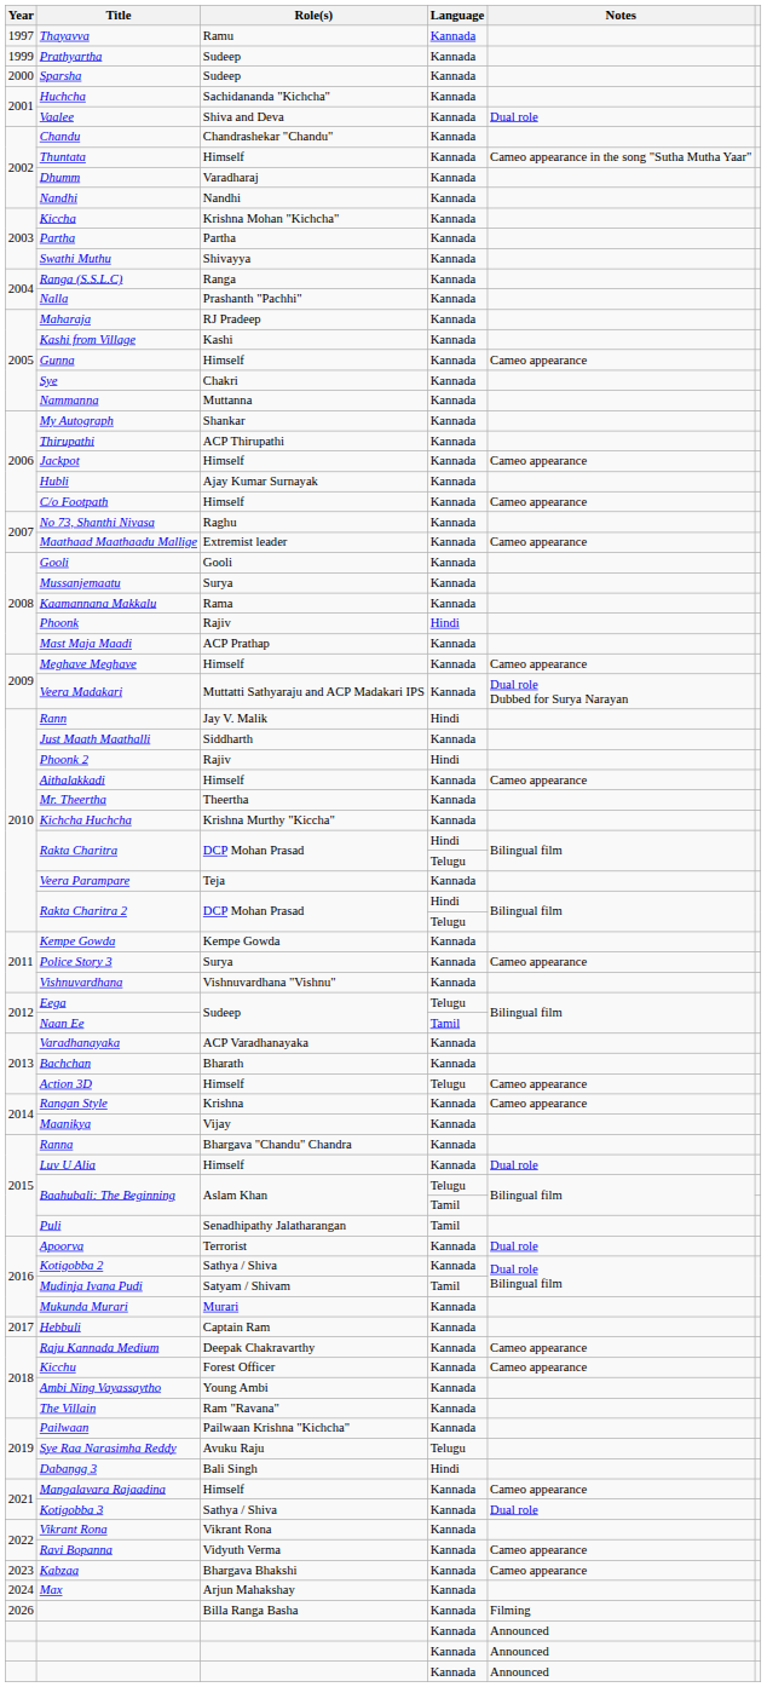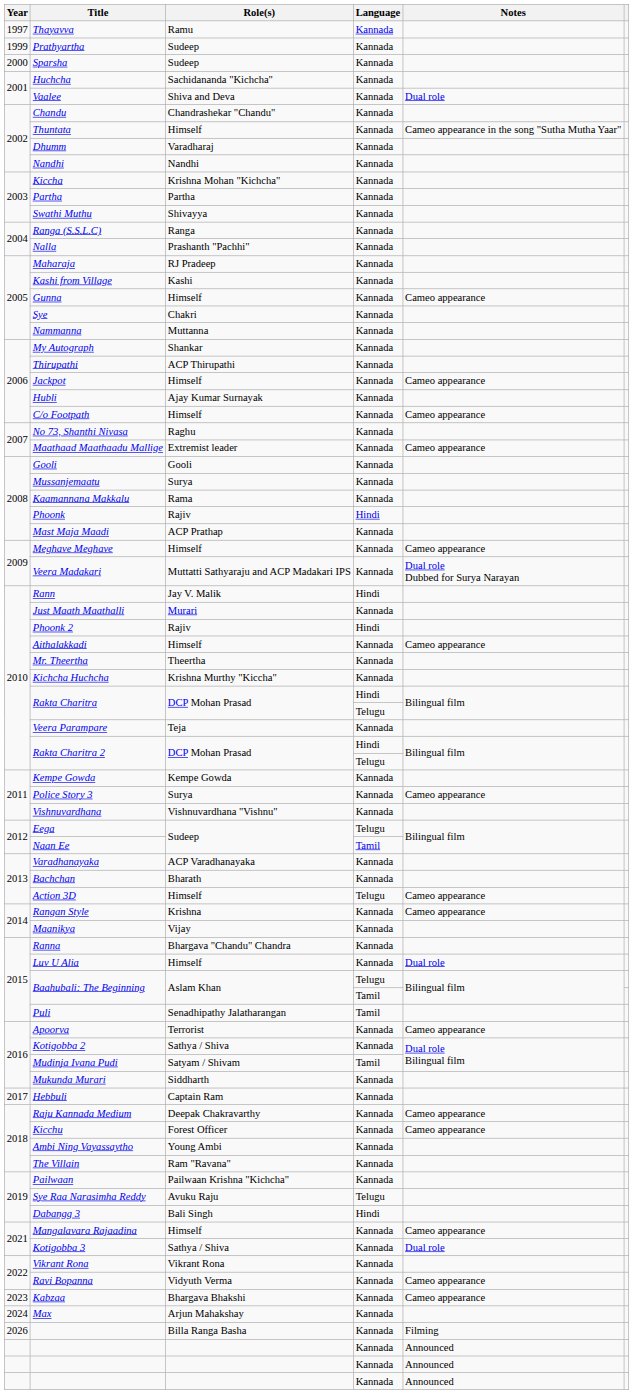Just Maath Maathalli | Role(s): Siddharth -> Murari
Apoorva | Notes: Dual role -> Cameo appearance
Mukunda Murari | Role(s): Murari -> Siddharth
